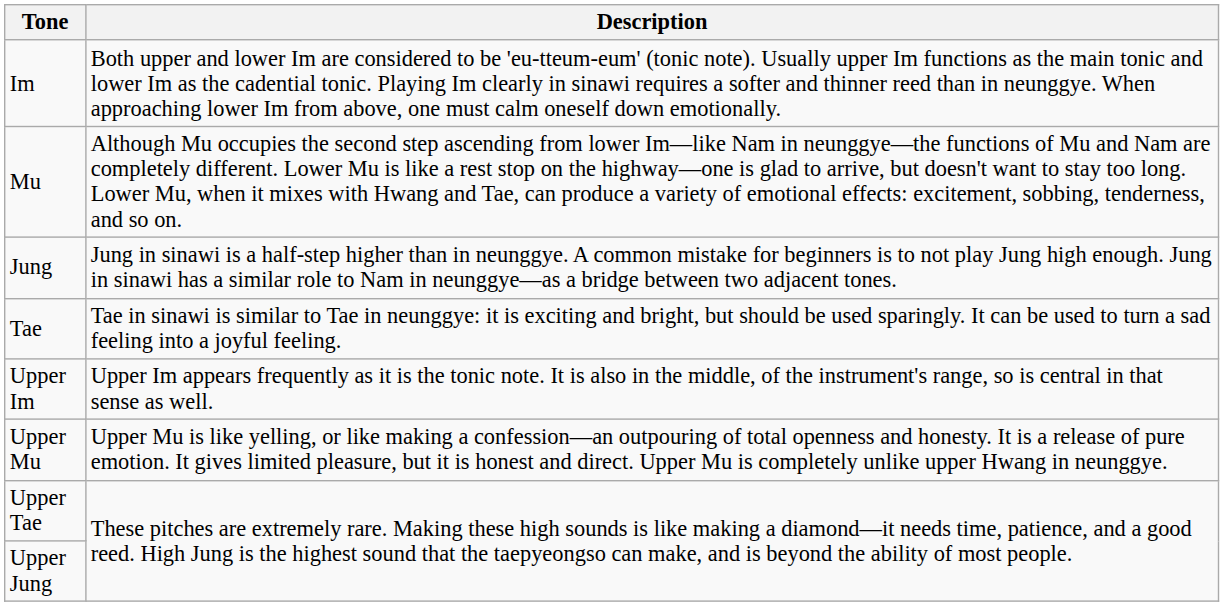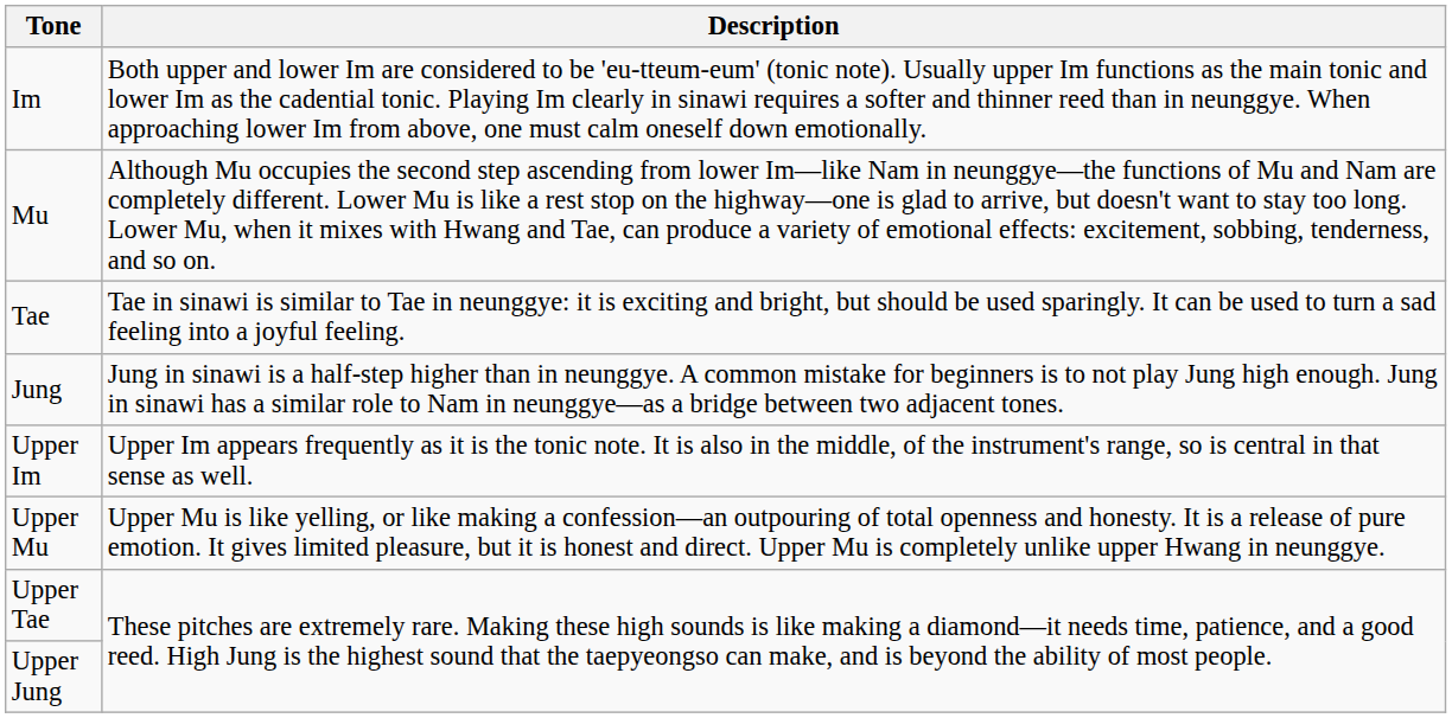rows swapped: Tae <-> Jung
